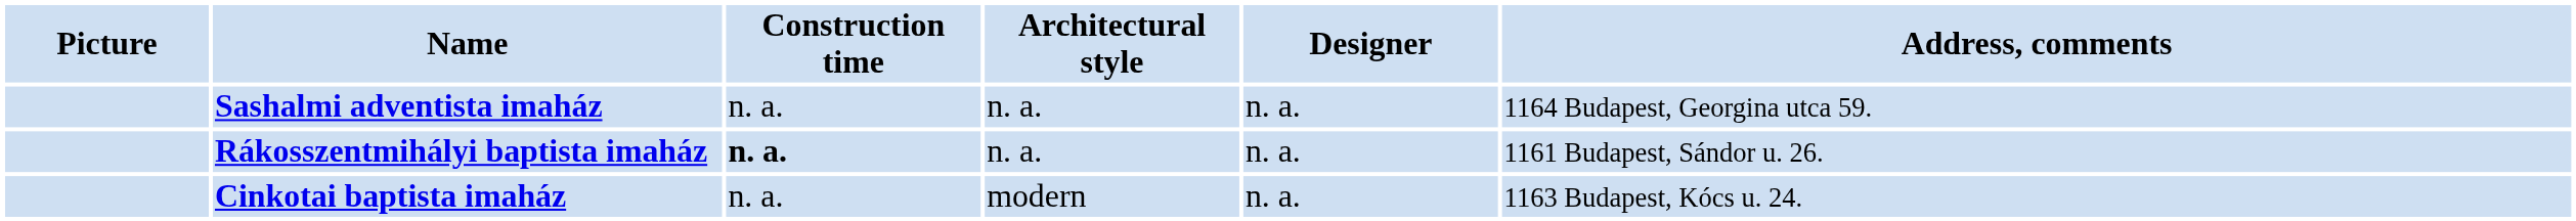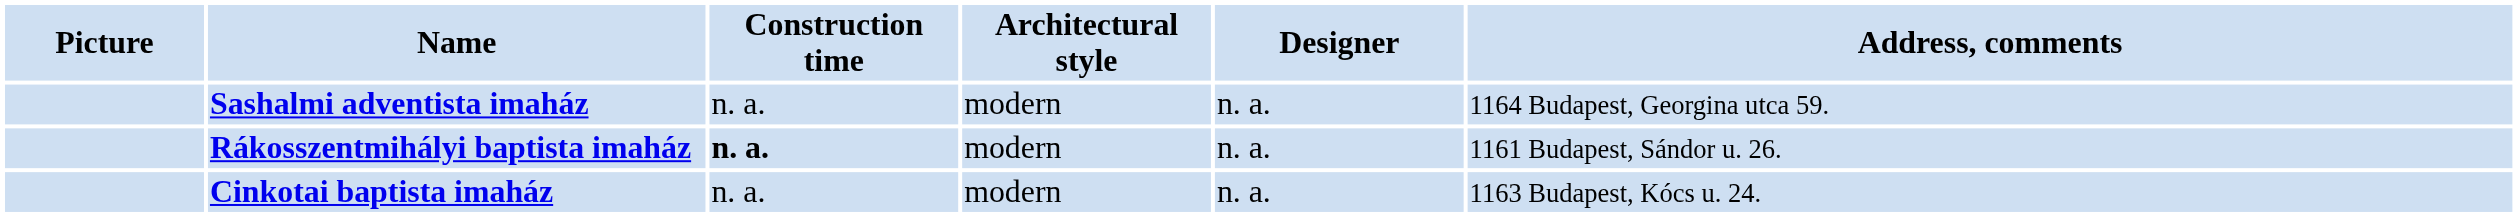Sashalmi adventista imaház | Architectural style: n. a. -> modern
Rákosszentmihályi baptista imaház | Architectural style: n. a. -> modern
